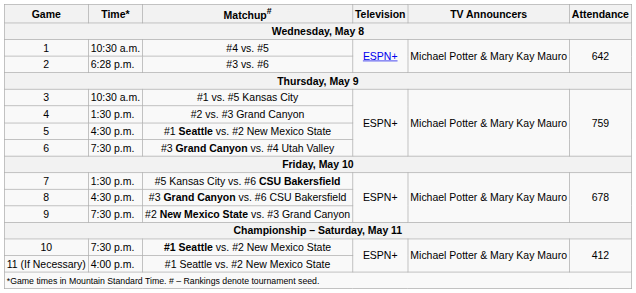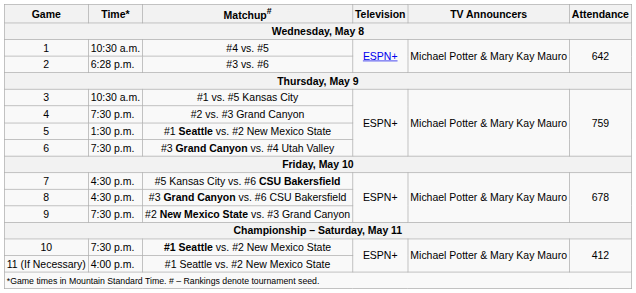4 | Time*: 1:30 p.m. -> 7:30 p.m.
5 | Time*: 4:30 p.m. -> 1:30 p.m.
7 | Time*: 1:30 p.m. -> 4:30 p.m.
